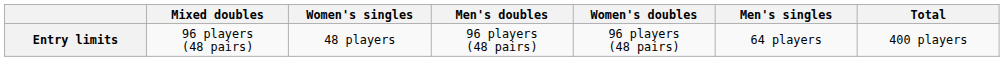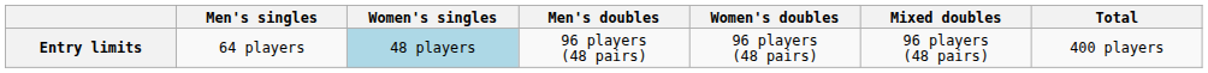columns swapped: Men's singles <-> Mixed doubles
Entry limits | Women's singles: no background -> lightblue background
